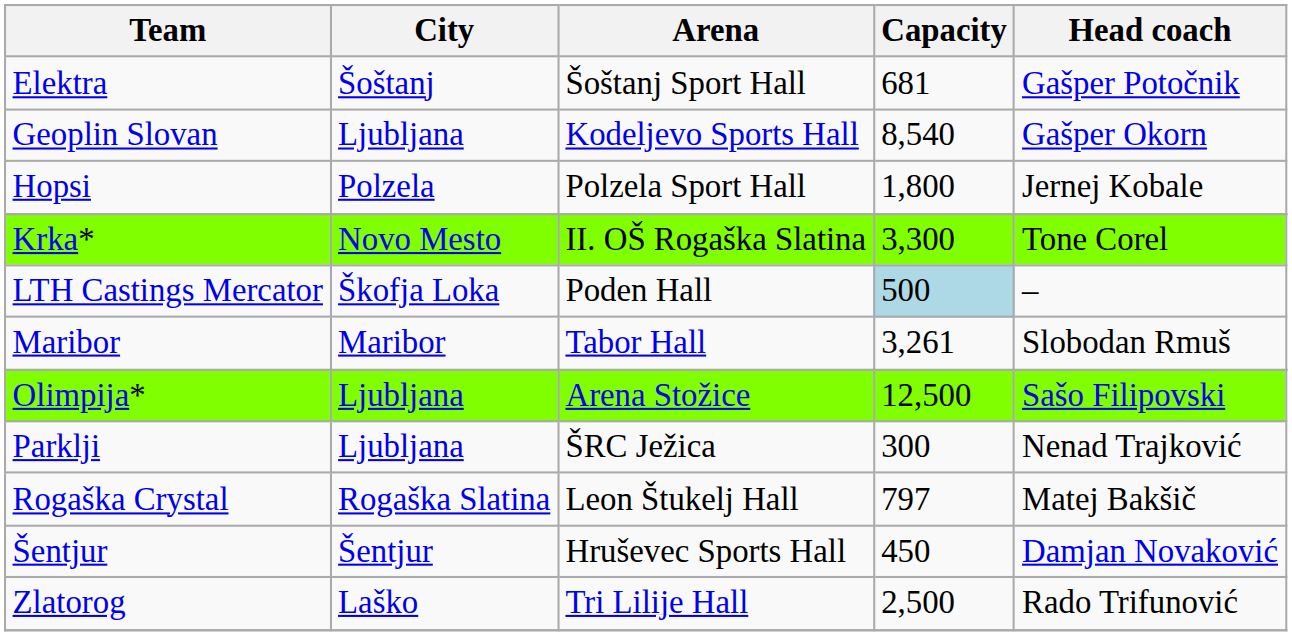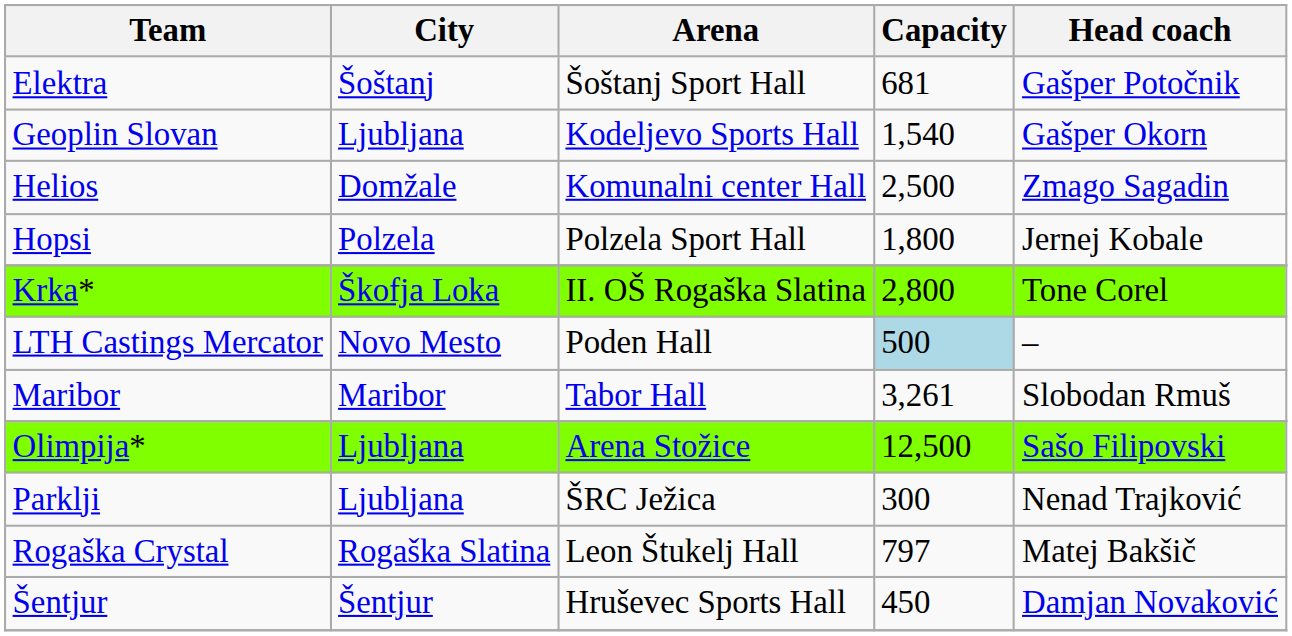Geoplin Slovan | Capacity: 8,540 -> 1,540
+ row: Helios | Domžale | Komunalni center Hall | 2,500 | Zmago Sagadin
Krka* | City: Novo Mesto -> Škofja Loka
Krka* | Capacity: 3,300 -> 2,800
LTH Castings Mercator | City: Škofja Loka -> Novo Mesto
- row: Zlatorog | Laško | Tri Lilije Hall | 2,500 | Rado Trifunović
